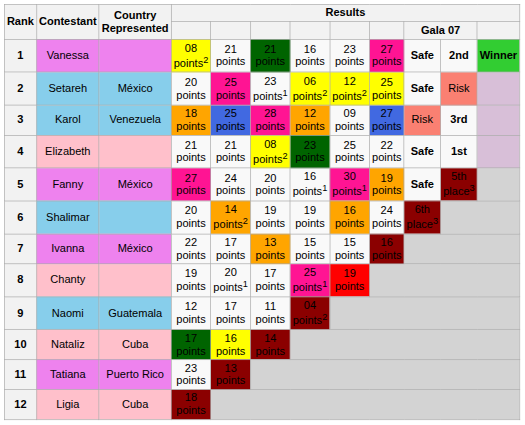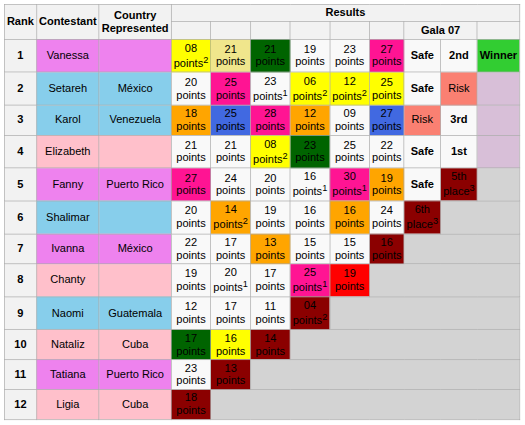1 | column 5: no background -> khaki background
1 | column 7: 16 points -> 19 points
5 | Country Represented: México -> Puerto Rico
6 | column 7: 19 points -> 16 points
